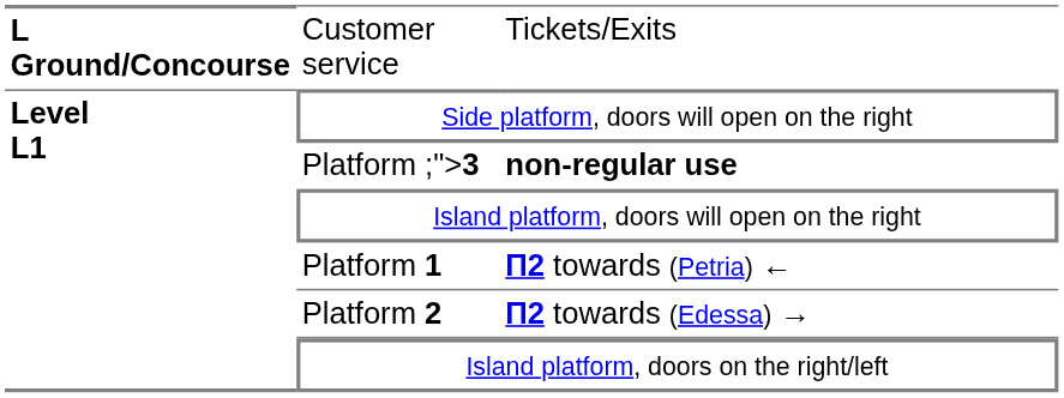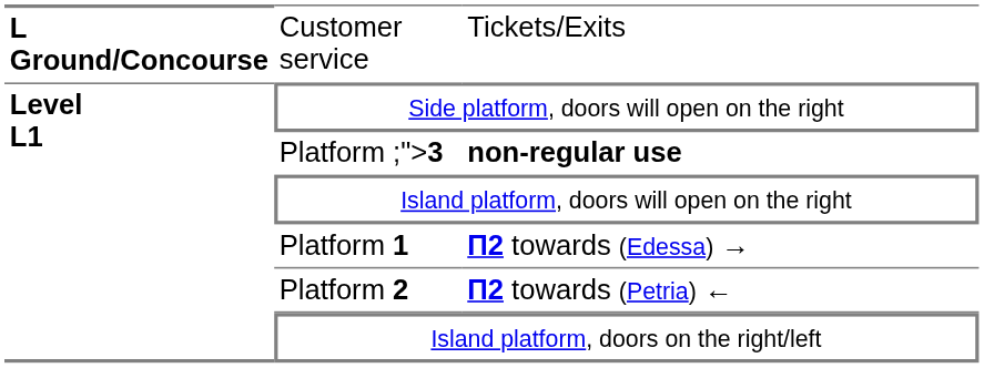Platform 1 | column 3: Π2 towards (Petria) ← -> Π2 towards (Edessa) →
Platform 2 | column 3: Π2 towards (Edessa) → -> Π2 towards (Petria) ←
